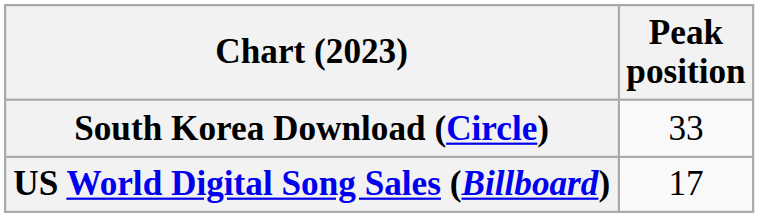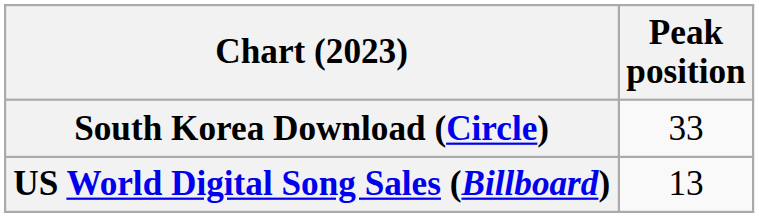US World Digital Song Sales (Billboard) | Peak position: 17 -> 13
